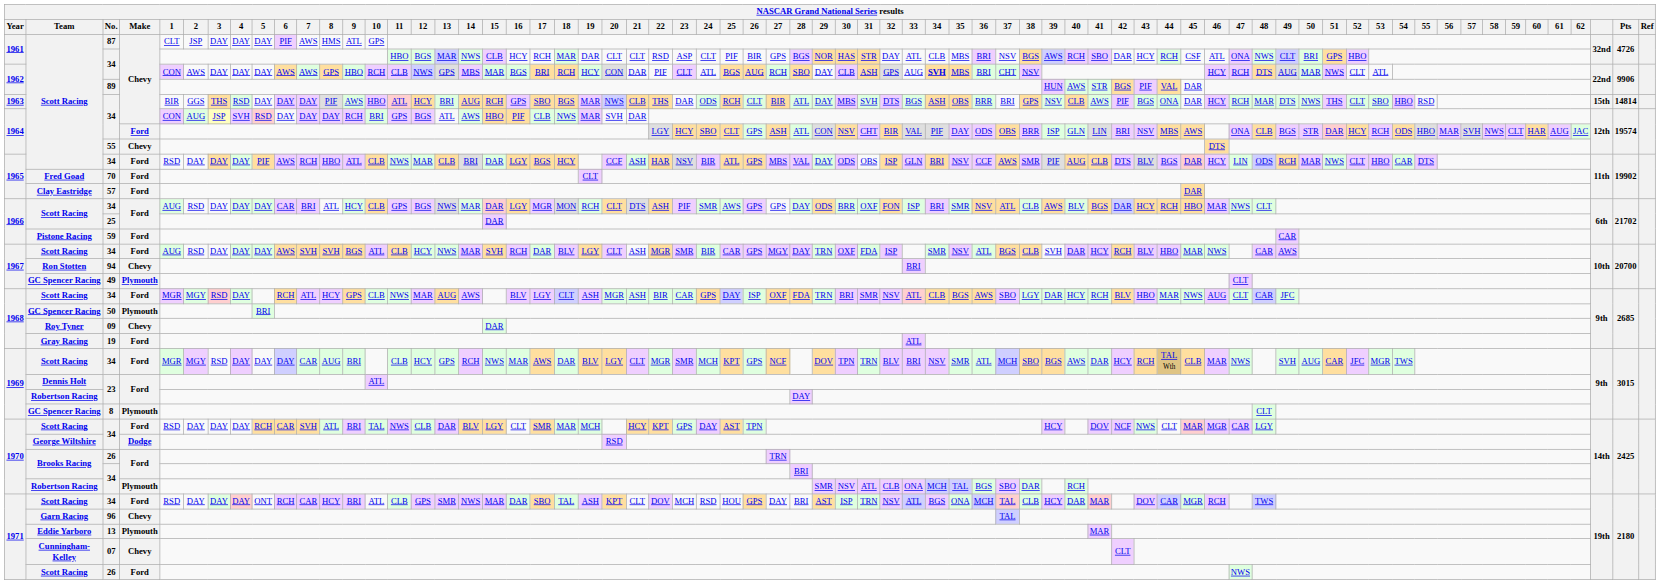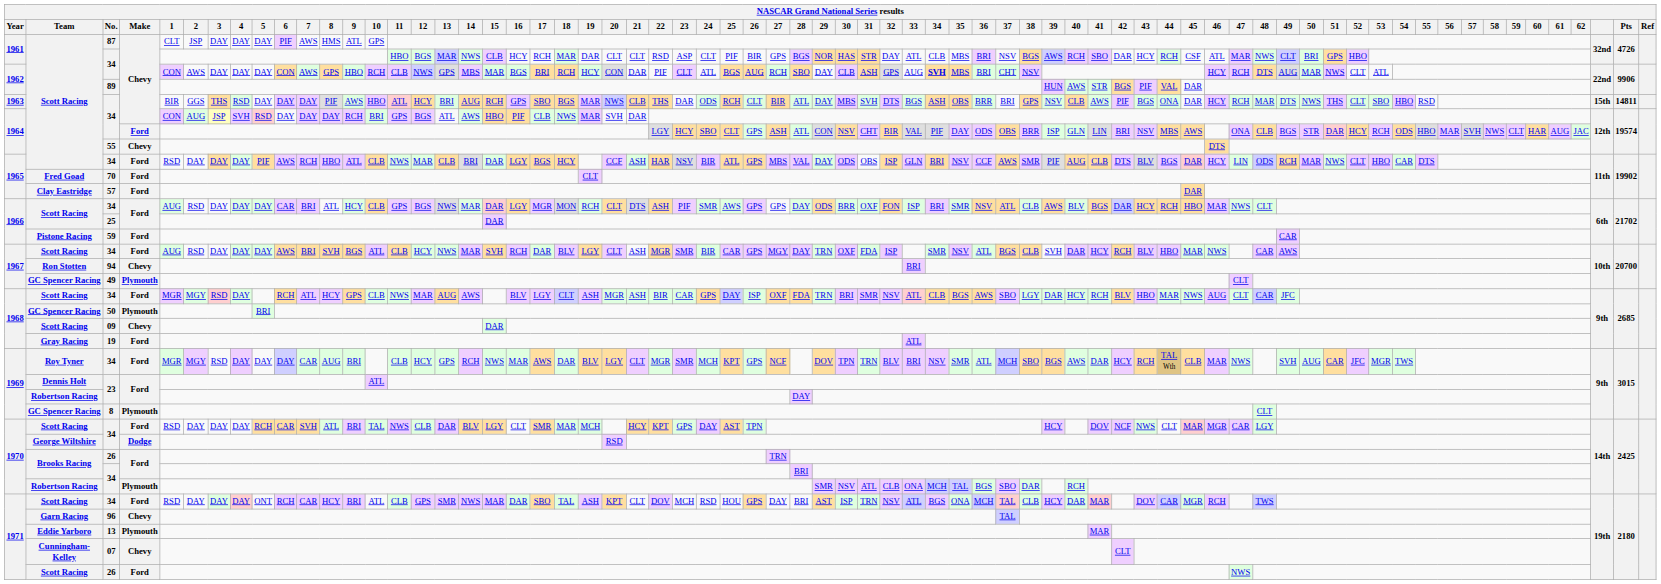1961 / 34 | 47: ONA -> MAR
1962 / 34 | 6: AWS -> CON
1963 / 34 | Pts: 14814 -> 14811
1967 / 34 | 7: SVH -> BRI
09 | Team: Roy Tyner -> Scott Racing
1969 / 34 | Team: Scott Racing -> Roy Tyner
